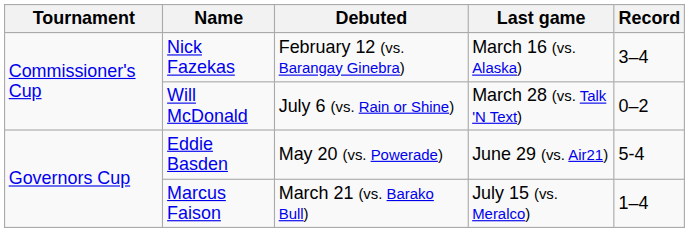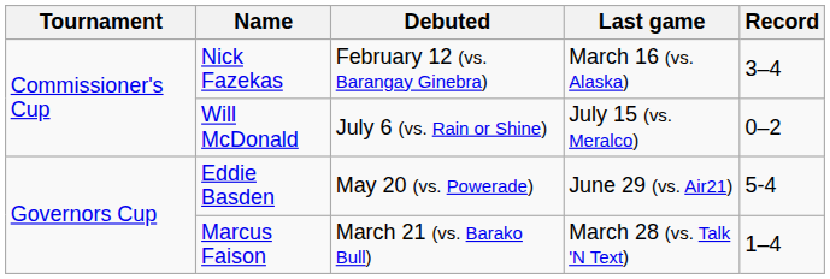Will McDonald | Last game: March 28 (vs. Talk 'N Text) -> July 15 (vs. Meralco)
Marcus Faison | Last game: July 15 (vs. Meralco) -> March 28 (vs. Talk 'N Text)
